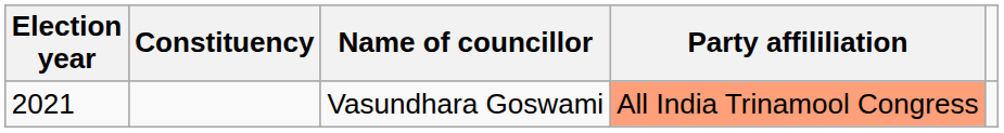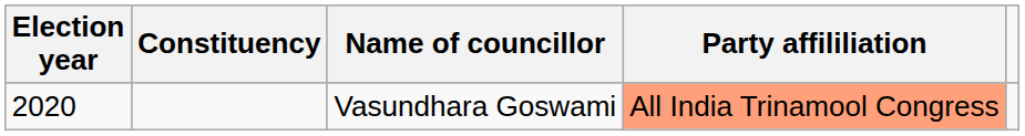Vasundhara Goswami | Election year: 2021 -> 2020
